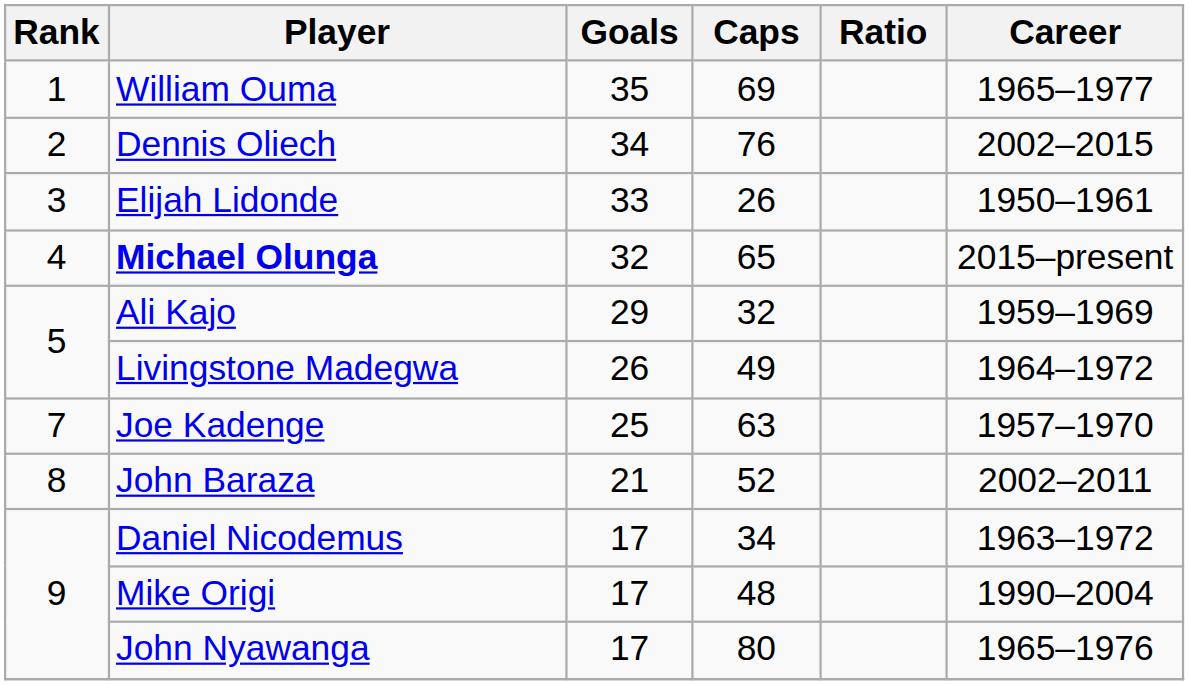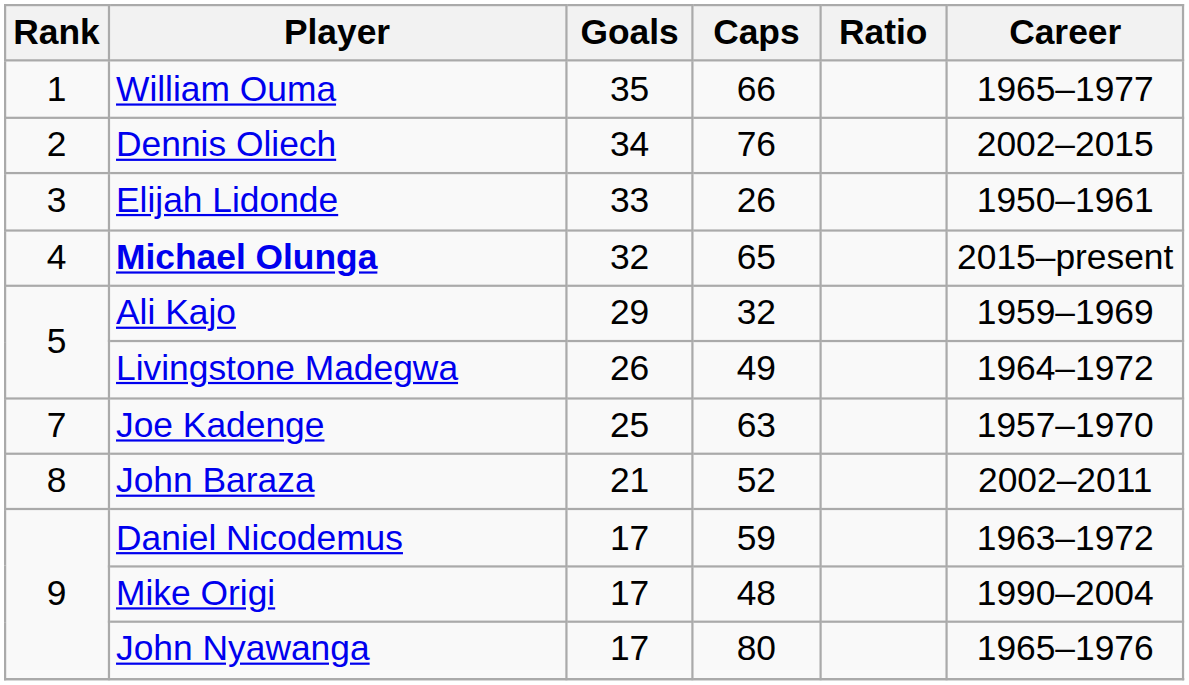William Ouma | Caps: 69 -> 66
Daniel Nicodemus | Caps: 34 -> 59
